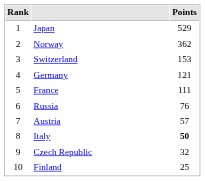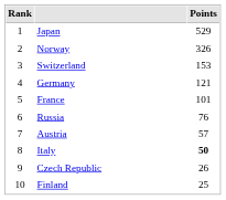Norway | Points: 362 -> 326
France | Points: 111 -> 101
Czech Republic | Points: 32 -> 26
